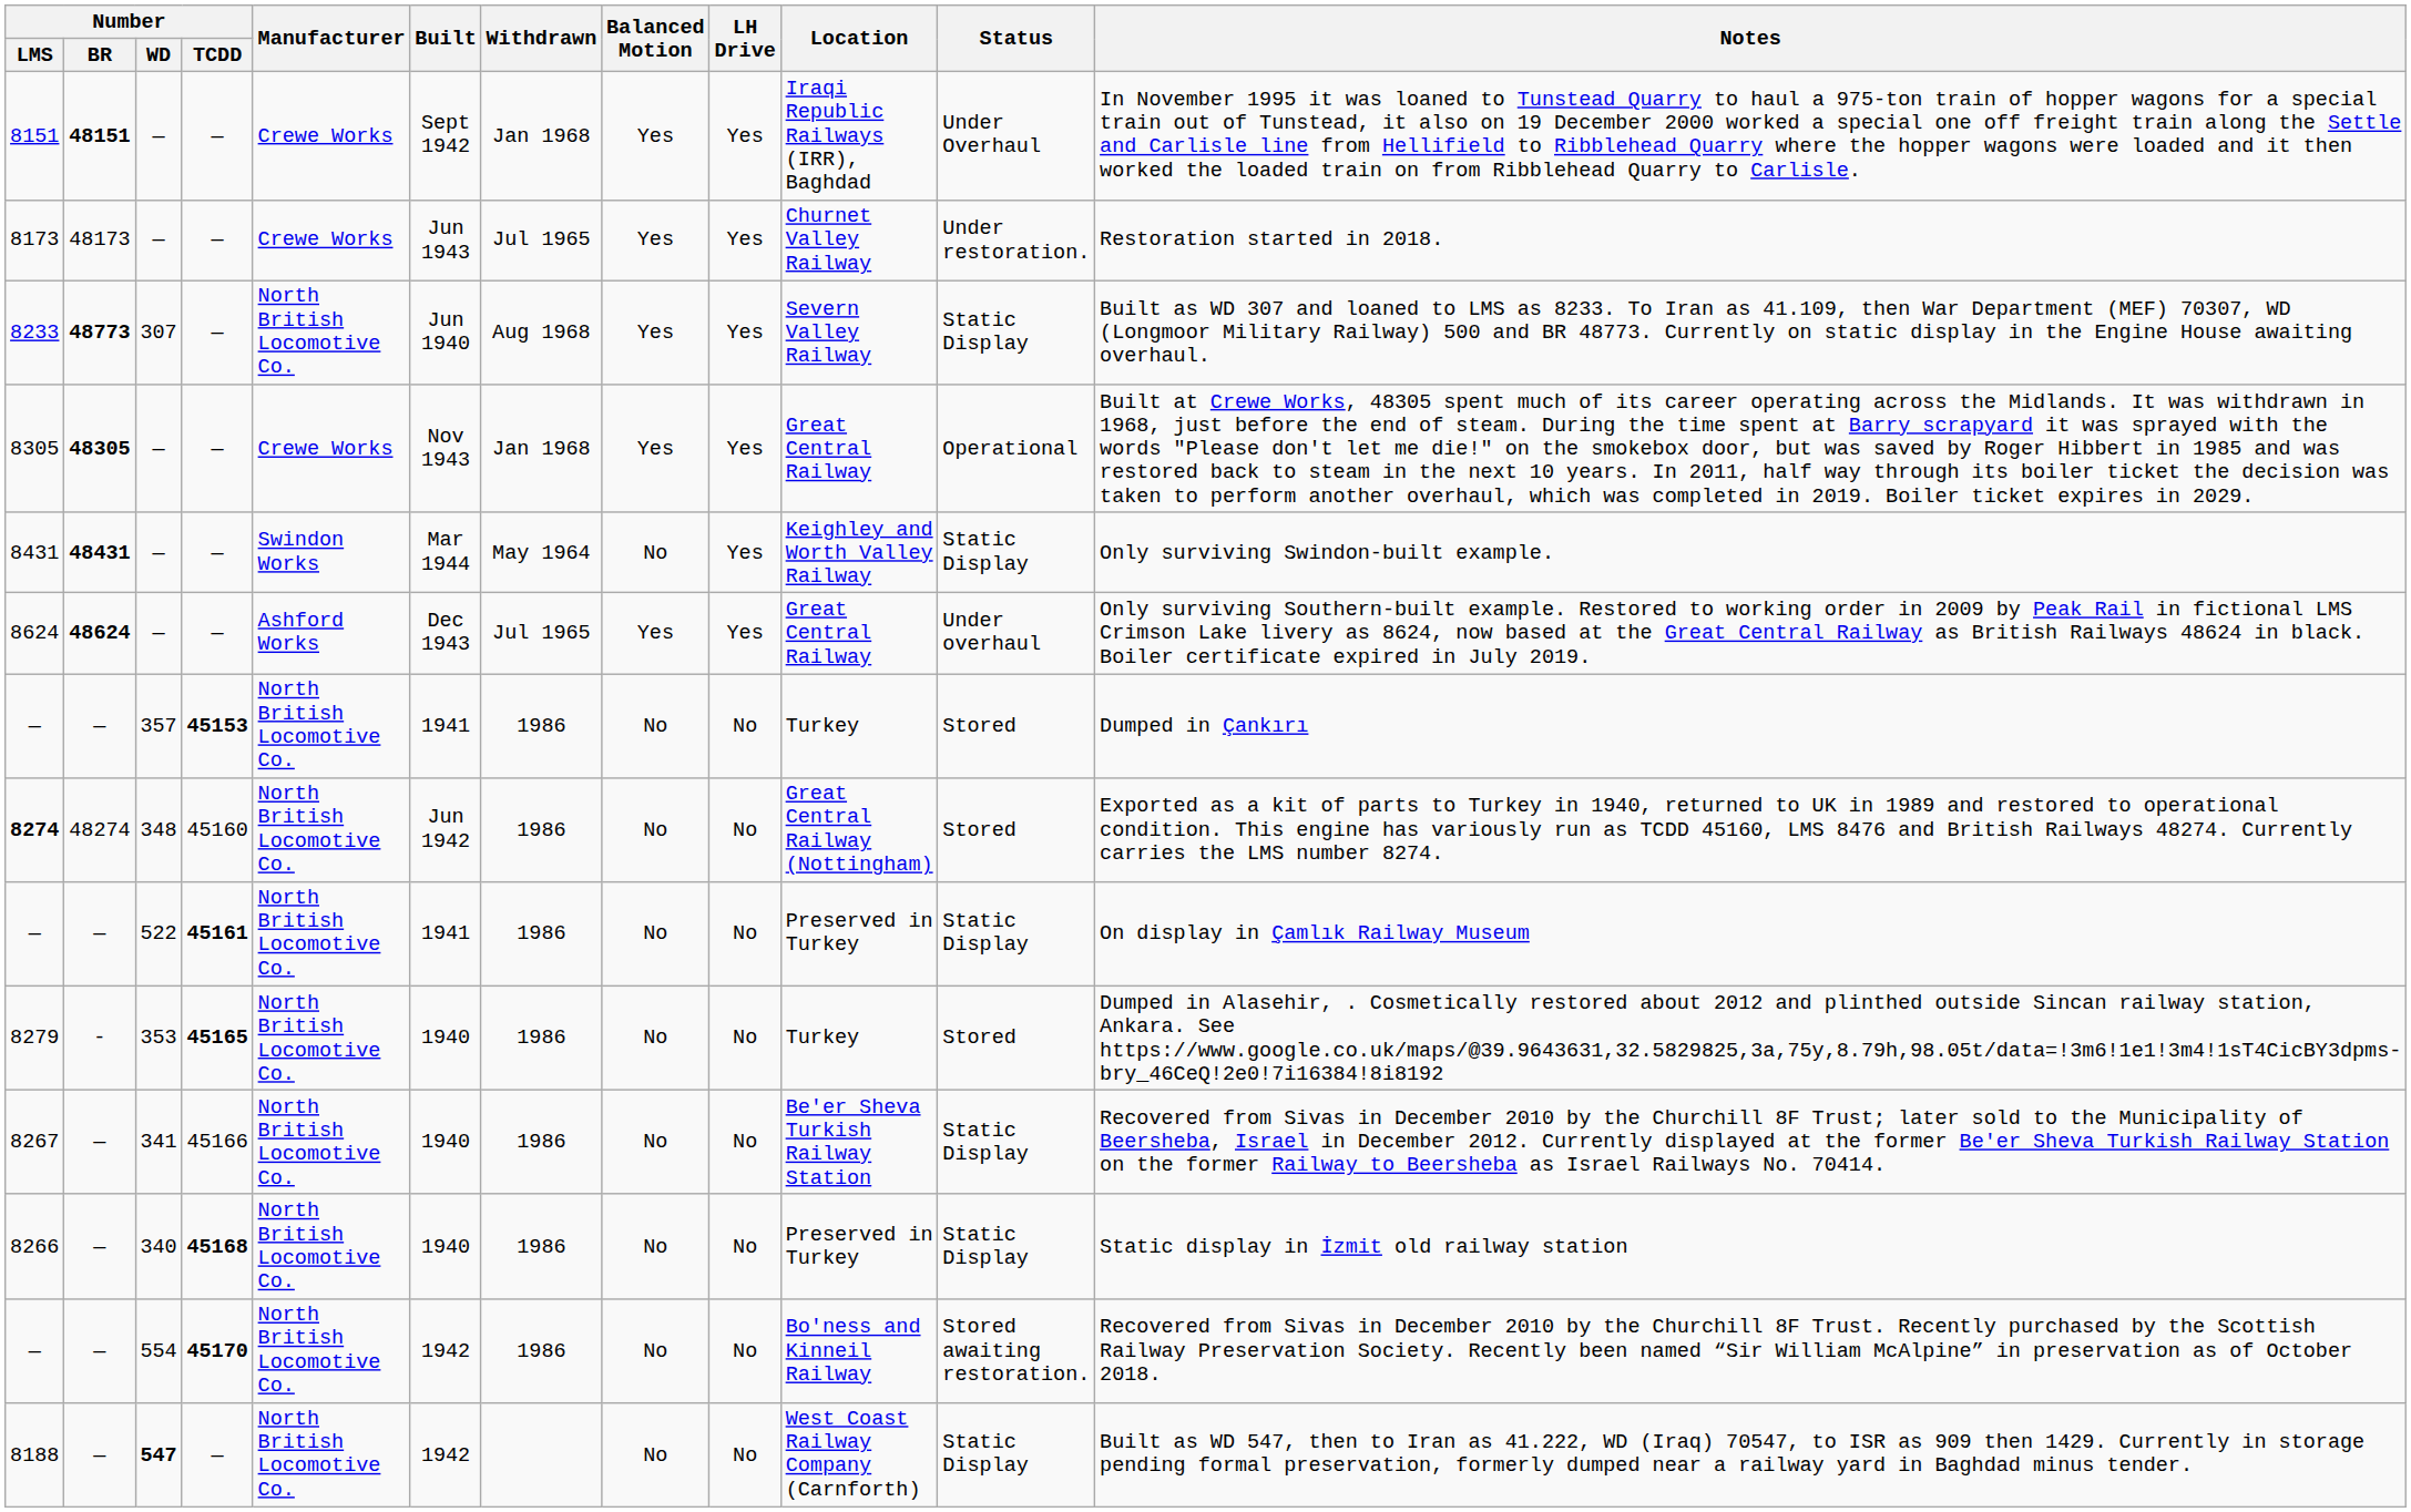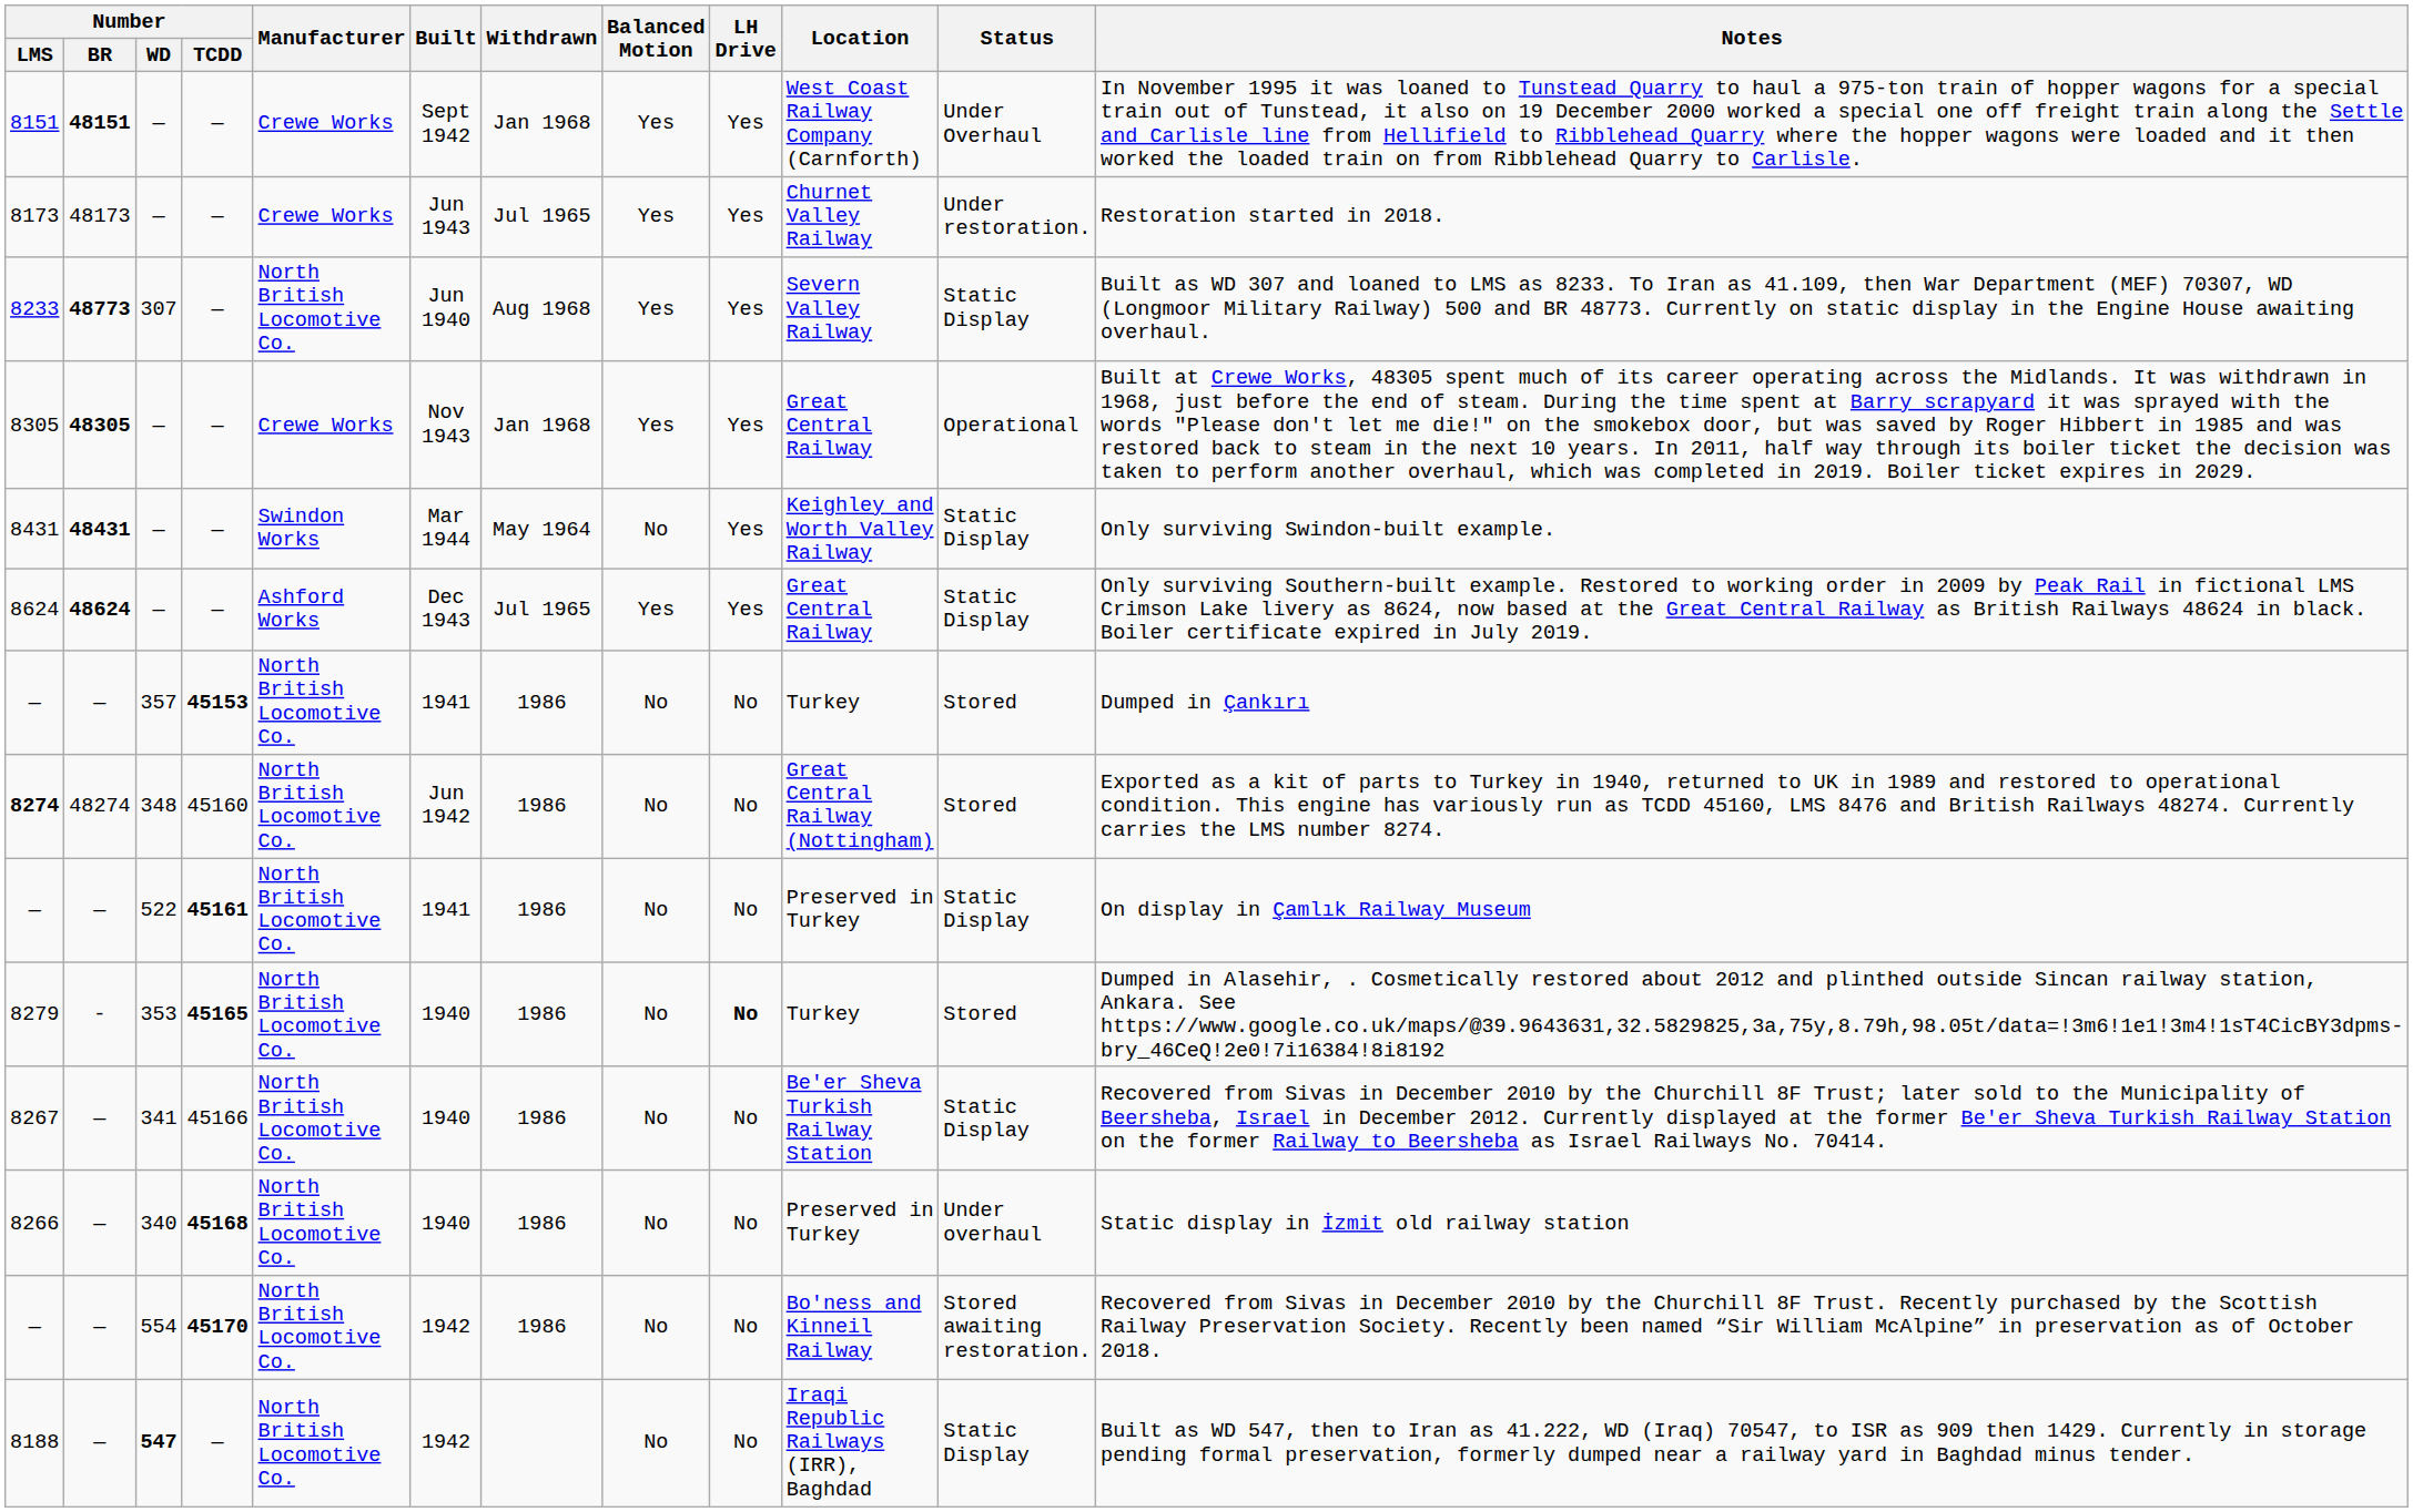8151 | Location: Iraqi Republic Railways (IRR), Baghdad -> West Coast Railway Company (Carnforth)
8624 | Status: Under overhaul -> Static Display
8279 | LH Drive: normal -> bold
8266 | Status: Static Display -> Under overhaul
8188 | Location: West Coast Railway Company (Carnforth) -> Iraqi Republic Railways (IRR), Baghdad
